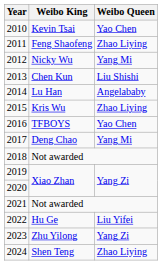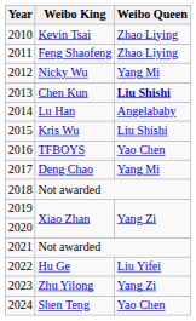2010 | Weibo Queen: Yao Chen -> Zhao Liying
2013 | Weibo Queen: normal -> bold
2015 | Weibo Queen: Zhao Liying -> Liu Shishi
2024 | Weibo Queen: Zhao Liying -> Yao Chen
